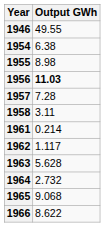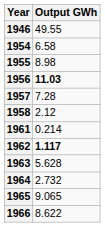1954 | Output GWh: 6.38 -> 6.58
1958 | Output GWh: 3.11 -> 2.12
1962 | Output GWh: normal -> bold
1965 | Output GWh: 9.068 -> 9.065
